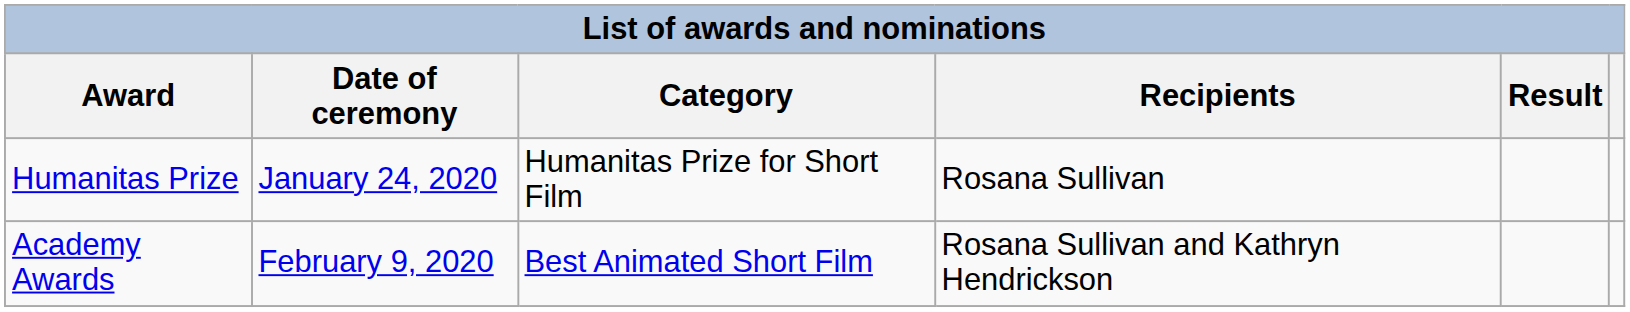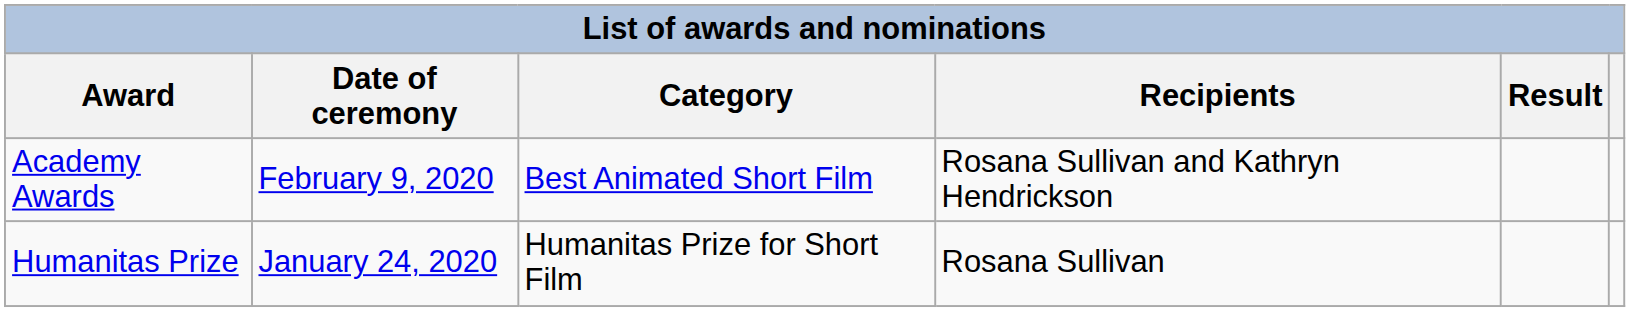rows swapped: Academy Awards <-> Humanitas Prize
